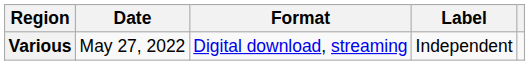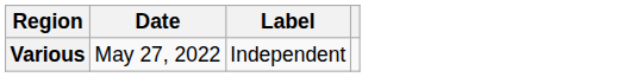- column: Format | Digital download, streaming
